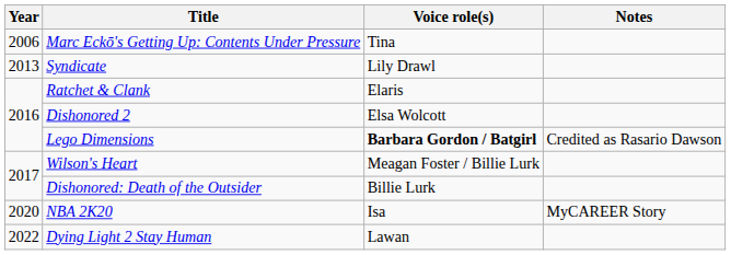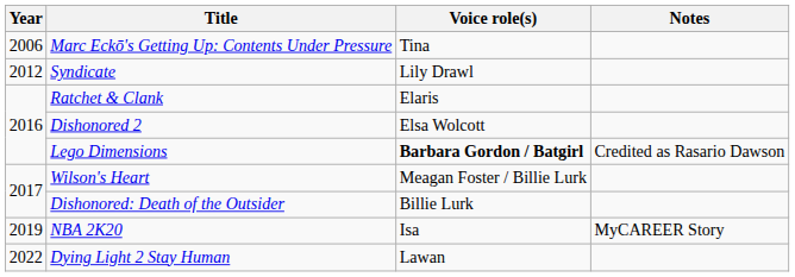Syndicate | Year: 2013 -> 2012
NBA 2K20 | Year: 2020 -> 2019
